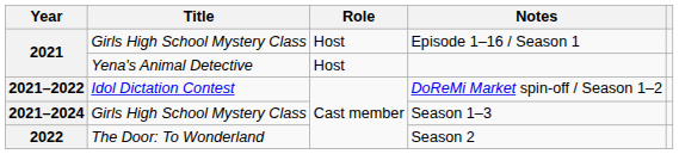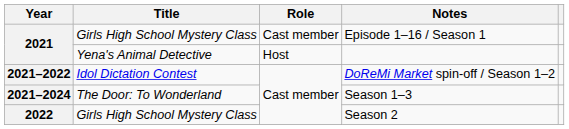Episode 1–16 / Season 1 | Role: Host -> Cast member
Season 1–3 | Title: Girls High School Mystery Class -> The Door: To Wonderland
Season 2 | Title: The Door: To Wonderland -> Girls High School Mystery Class
